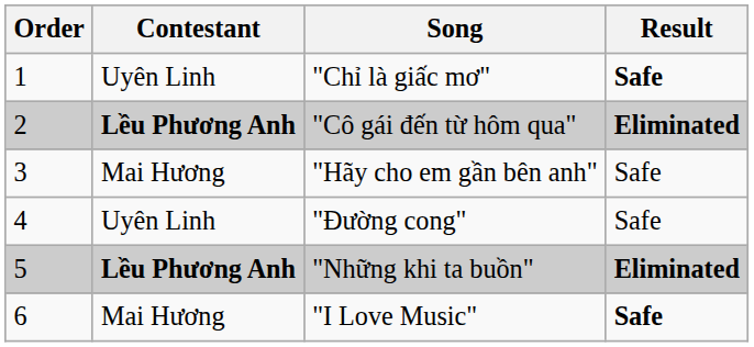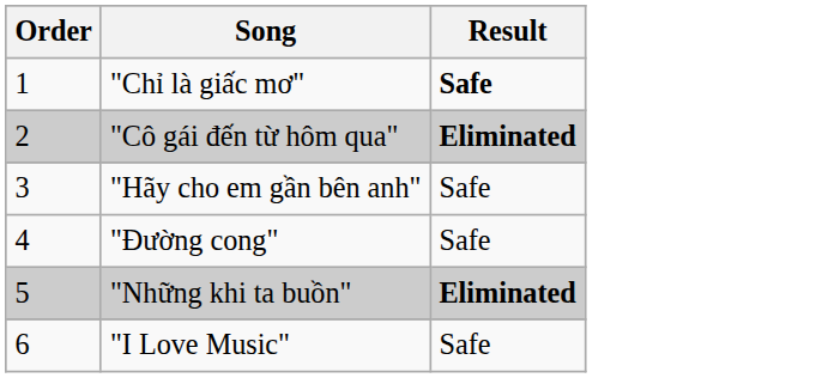- column: Contestant | Uyên Linh | Lều Phương Anh | Mai Hương | Uyên Linh | Lều Phương Anh | Mai Hương
"I Love Music" | Result: bold -> normal
